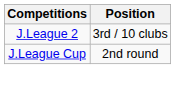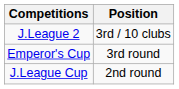+ row: Emperor's Cup | 3rd round
